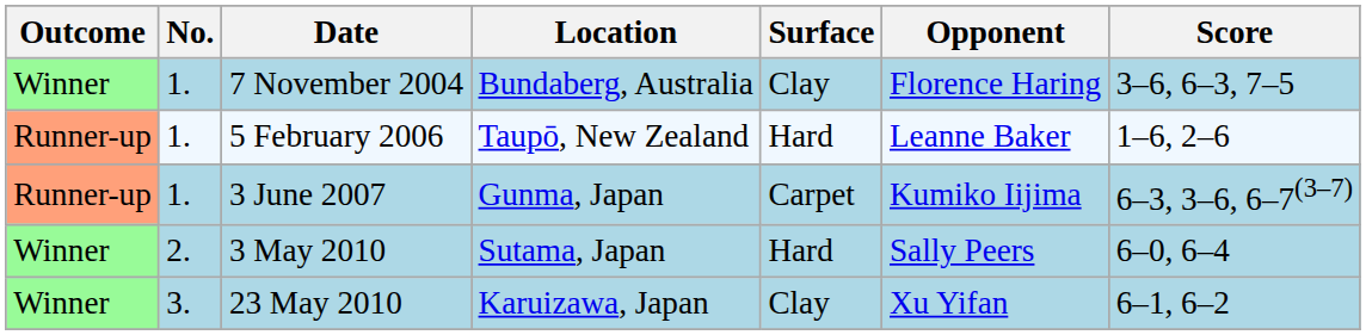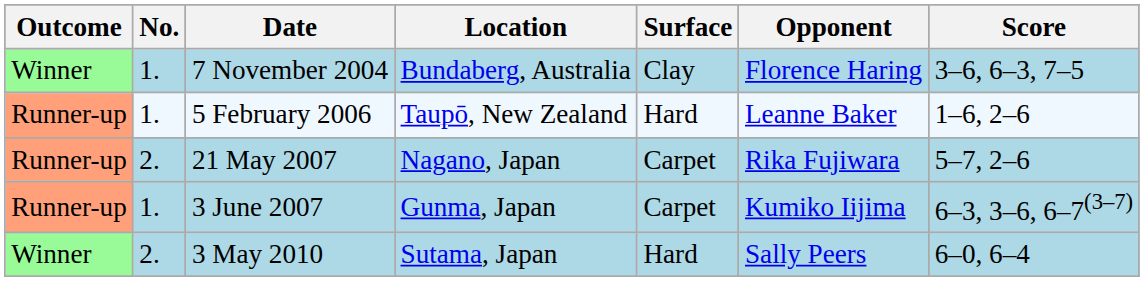+ row: Runner-up | 2. | 21 May 2007 | Nagano, Japan | Carpet | Rika Fujiwara | 5–7, 2–6
- row: Winner | 3. | 23 May 2010 | Karuizawa, Japan | Clay | Xu Yifan | 6–1, 6–2
